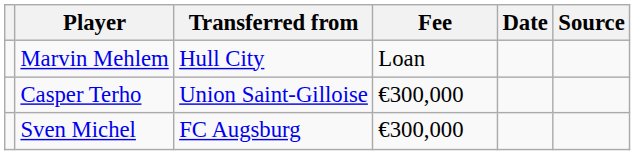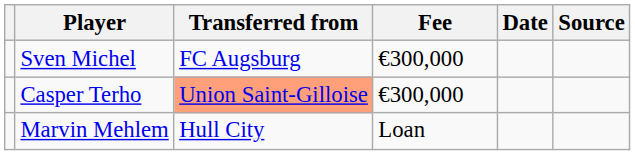rows swapped: Sven Michel <-> Marvin Mehlem
Casper Terho | Transferred from: no background -> lightsalmon background
